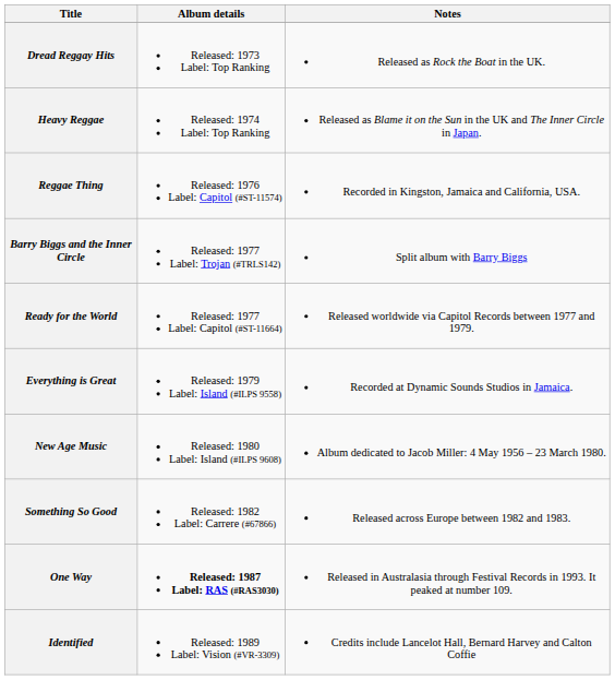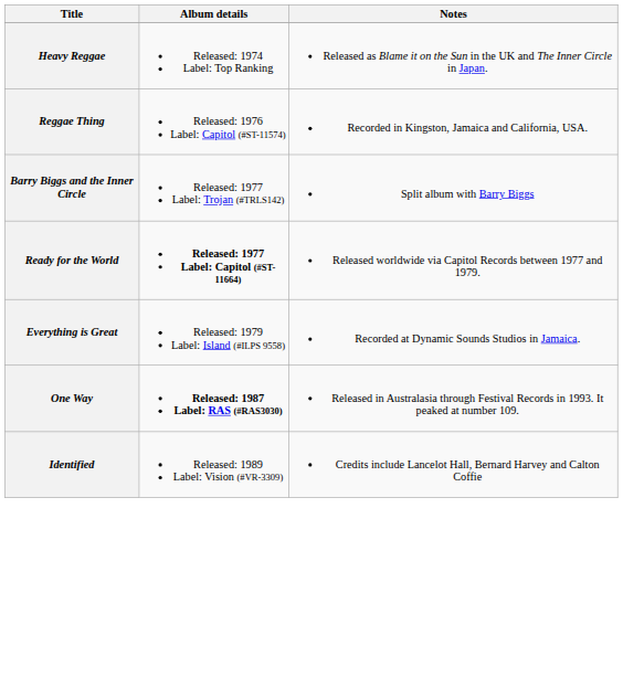- row: Dread Reggay Hits | Released: 1973 Label: Top Ranking | Released as Rock the Boat in the UK.
Ready for the World | Album details: normal -> bold
- row: New Age Music | Released: 1980 Label: Island (#ILPS 9608) | Album dedicated to Jacob Miller: 4 May 1956 – 23 March 1980.
- row: Something So Good | Released: 1982 Label: Carrere (#67866) | Released across Europe between 1982 and 1983.
